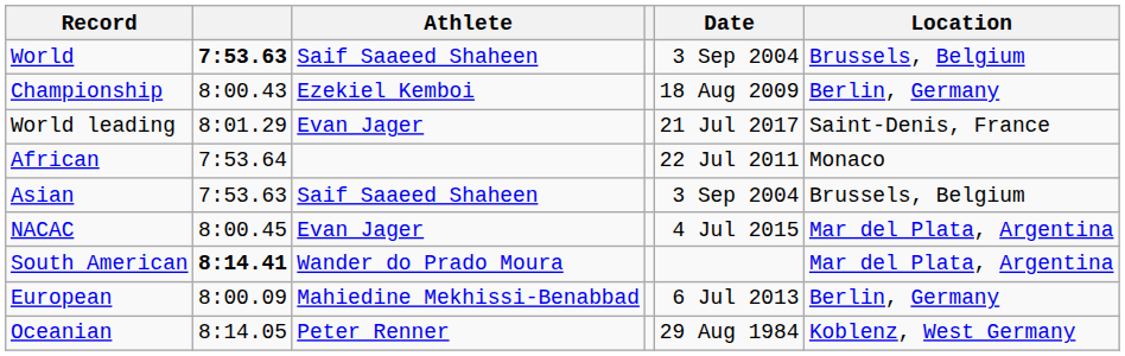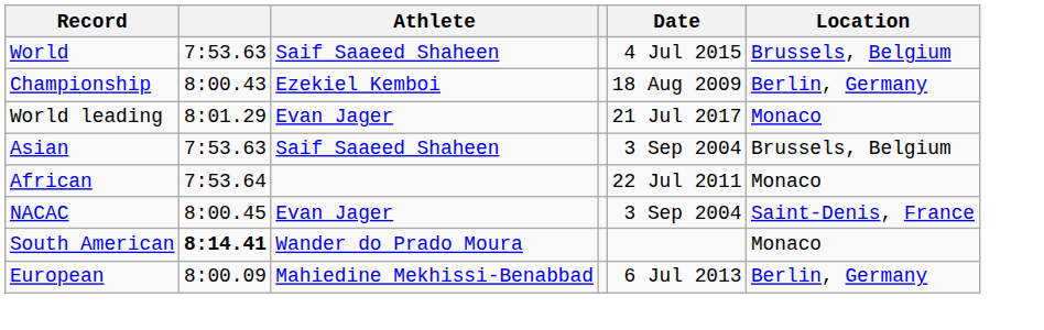World | column 2: bold -> normal
World | Date: 3 Sep 2004 -> 4 Jul 2015
World leading | Location: Saint-Denis, France -> Monaco
rows swapped: African <-> Asian
NACAC | Date: 4 Jul 2015 -> 3 Sep 2004
NACAC | Location: Mar del Plata, Argentina -> Saint-Denis, France
South American | Location: Mar del Plata, Argentina -> Monaco
- row: Oceanian | 8:14.05 | Peter Renner | 29 Aug 1984 | Koblenz, West Germany
